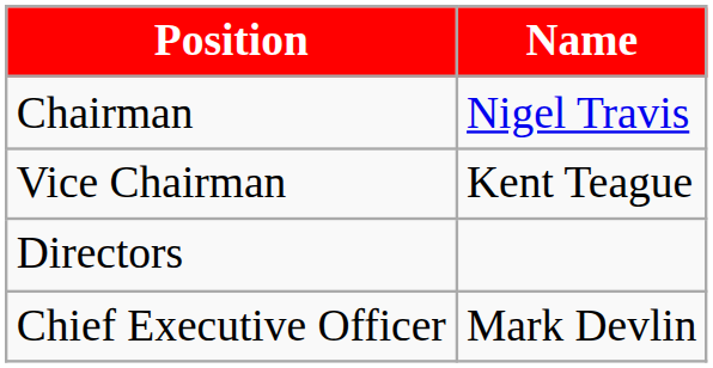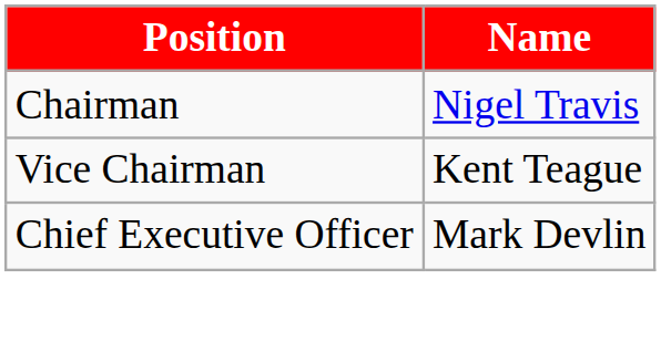- row: Directors
